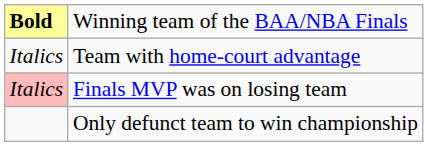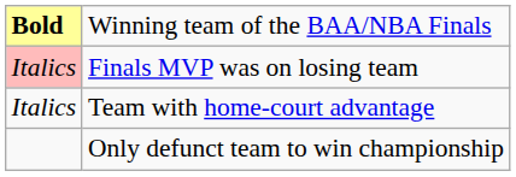rows swapped: Team with home-court advantage <-> Finals MVP was on losing team
